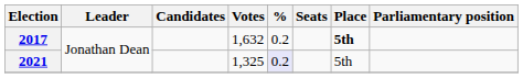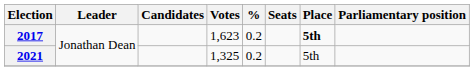2017 | Votes: 1,632 -> 1,623
2021 | %: lavender background -> no background
